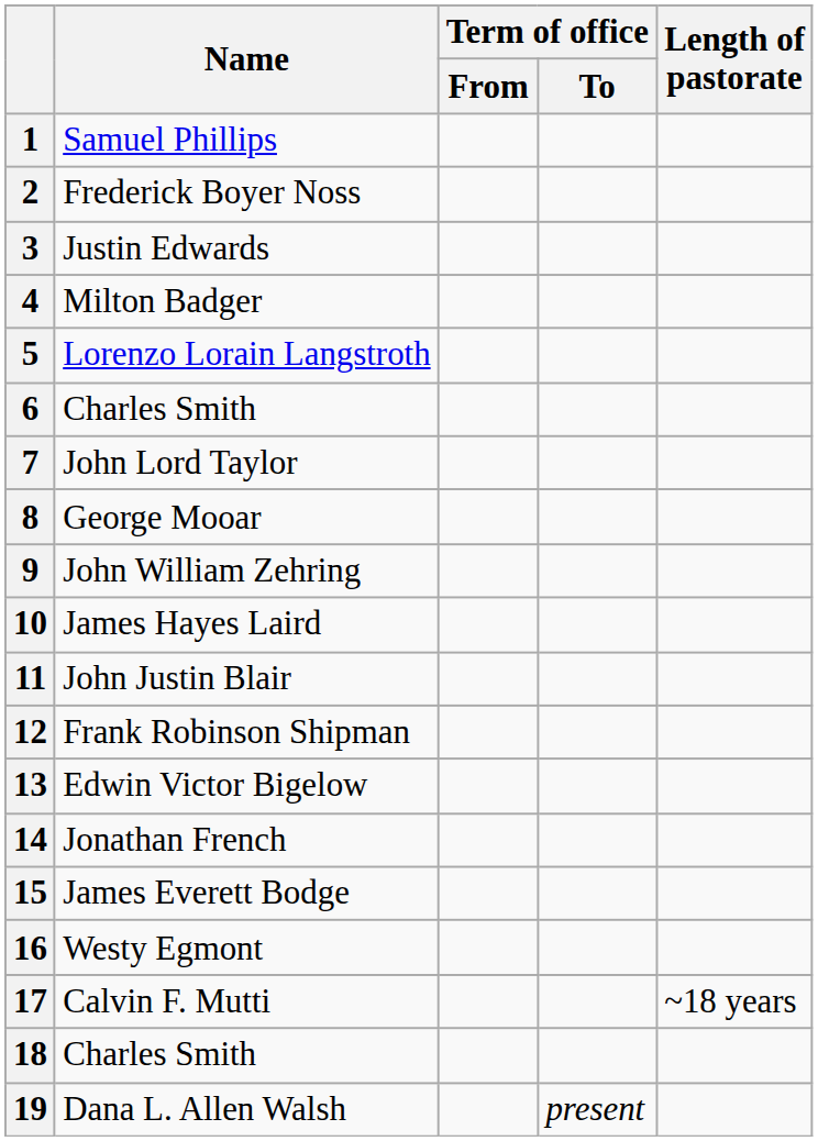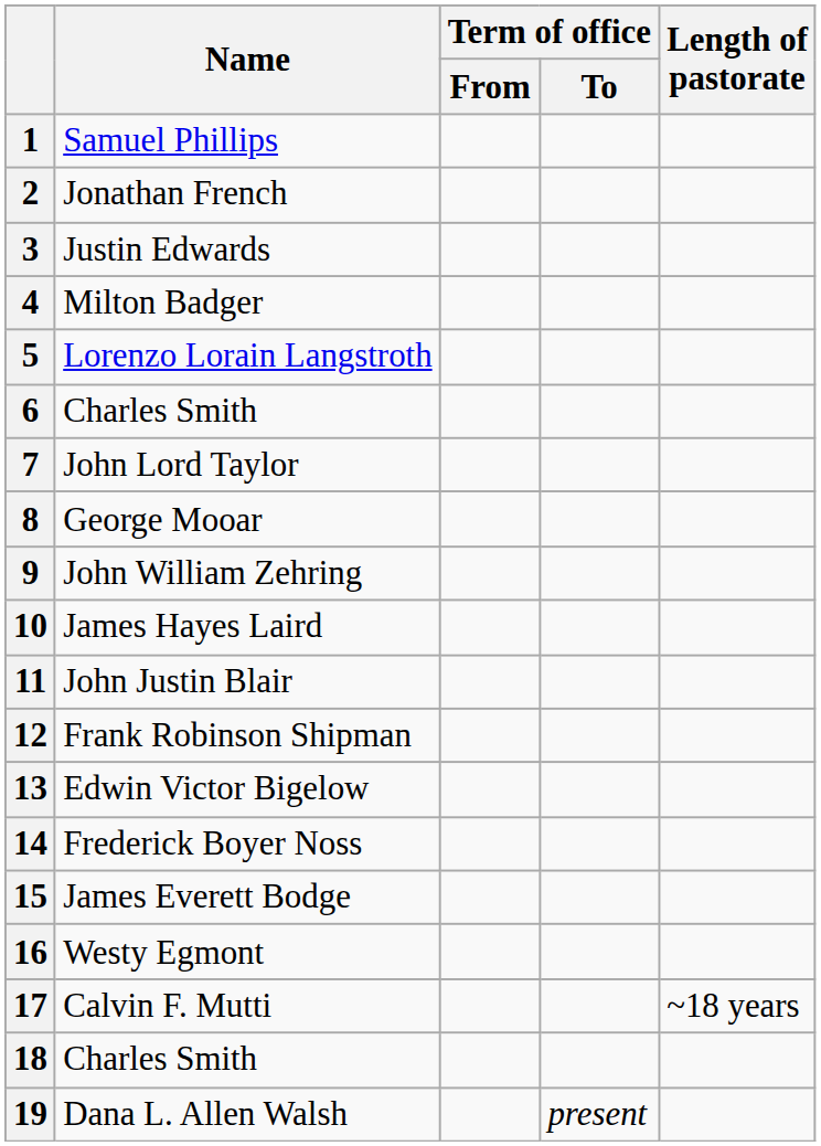2 | Name: Frederick Boyer Noss -> Jonathan French
14 | Name: Jonathan French -> Frederick Boyer Noss
